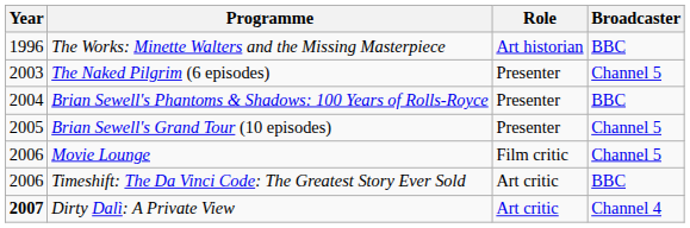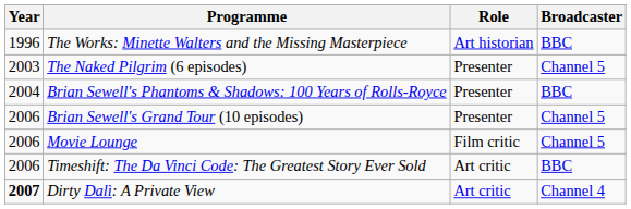Brian Sewell's Grand Tour (10 episodes) | Year: 2005 -> 2006
